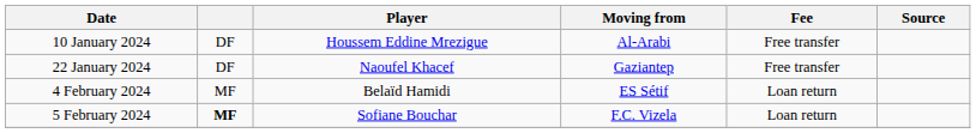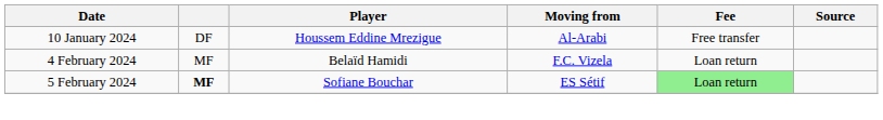- row: 22 January 2024 | DF | Naoufel Khacef | Gaziantep | Free transfer
4 February 2024 | Moving from: ES Sétif -> F.C. Vizela
5 February 2024 | Moving from: F.C. Vizela -> ES Sétif
5 February 2024 | Fee: no background -> lightgreen background
